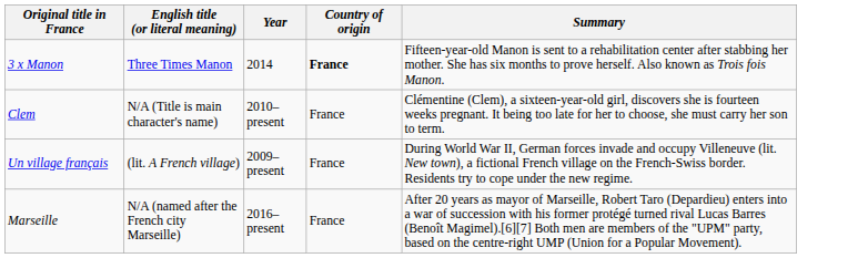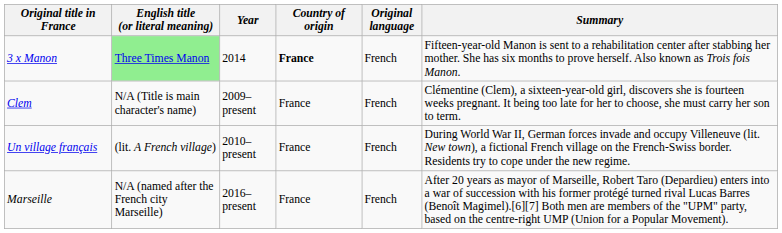+ column: Original language | French | French | French | French
3 x Manon | English title (or literal meaning): no background -> lightgreen background
Clem | Year: 2010–present -> 2009–present
Un village français | Year: 2009–present -> 2010–present
